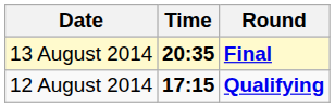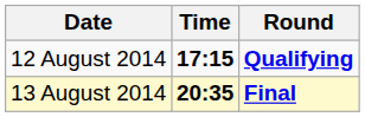rows swapped: 12 August 2014 <-> 13 August 2014
